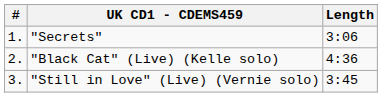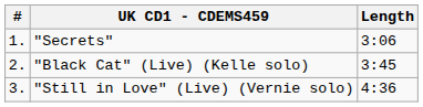"Black Cat" (Live) (Kelle solo) | Length: 4:36 -> 3:45
"Still in Love" (Live) (Vernie solo) | Length: 3:45 -> 4:36
